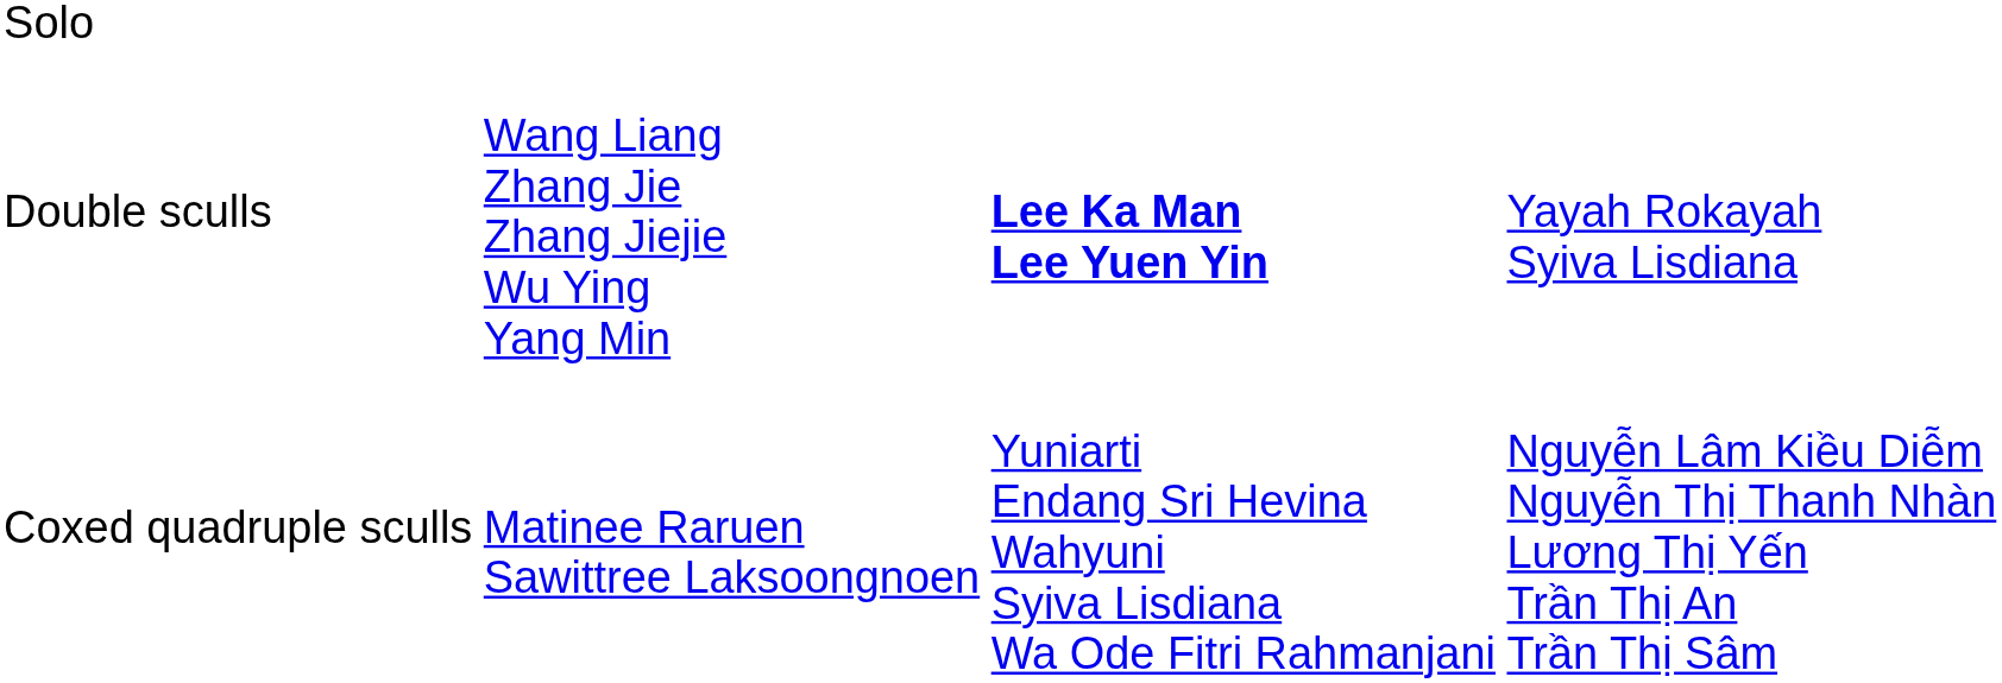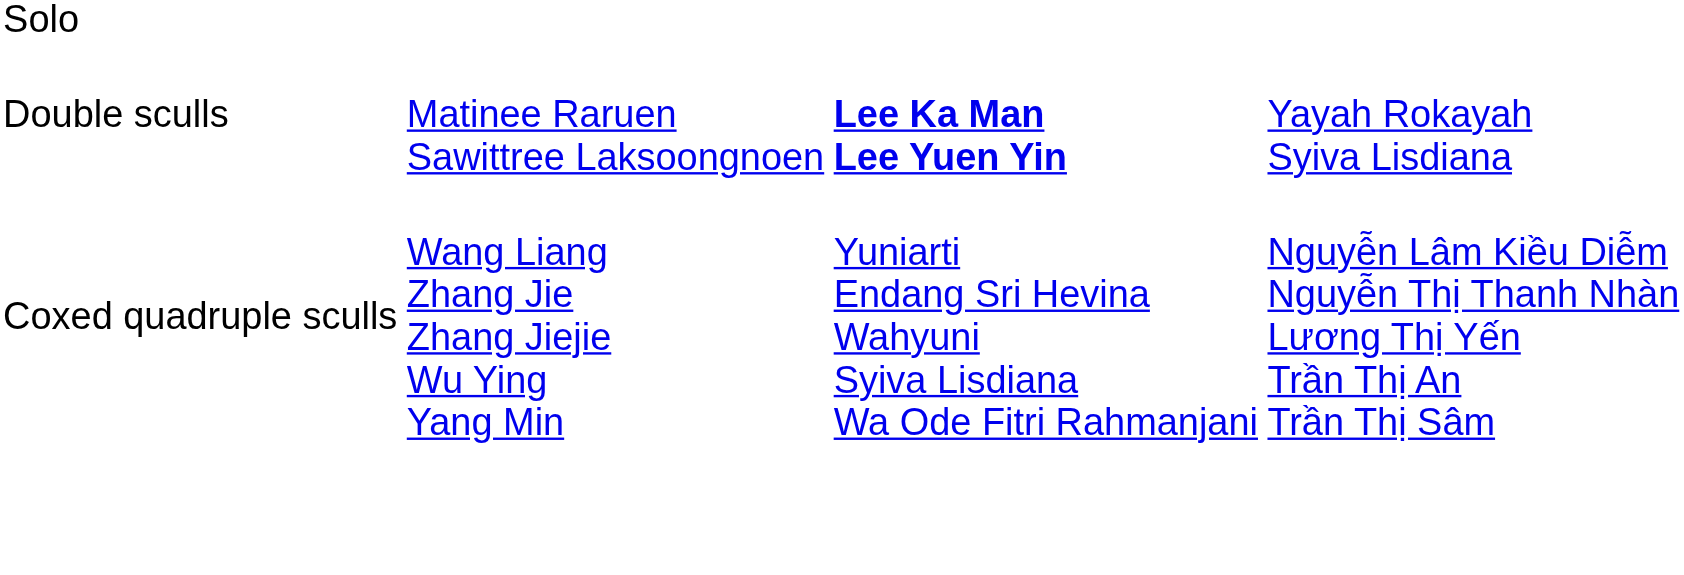Double sculls | column 2: Wang Liang Zhang Jie Zhang Jiejie Wu Ying Yang Min -> Matinee Raruen Sawittree Laksoongnoen
Coxed quadruple sculls | column 2: Matinee Raruen Sawittree Laksoongnoen -> Wang Liang Zhang Jie Zhang Jiejie Wu Ying Yang Min
